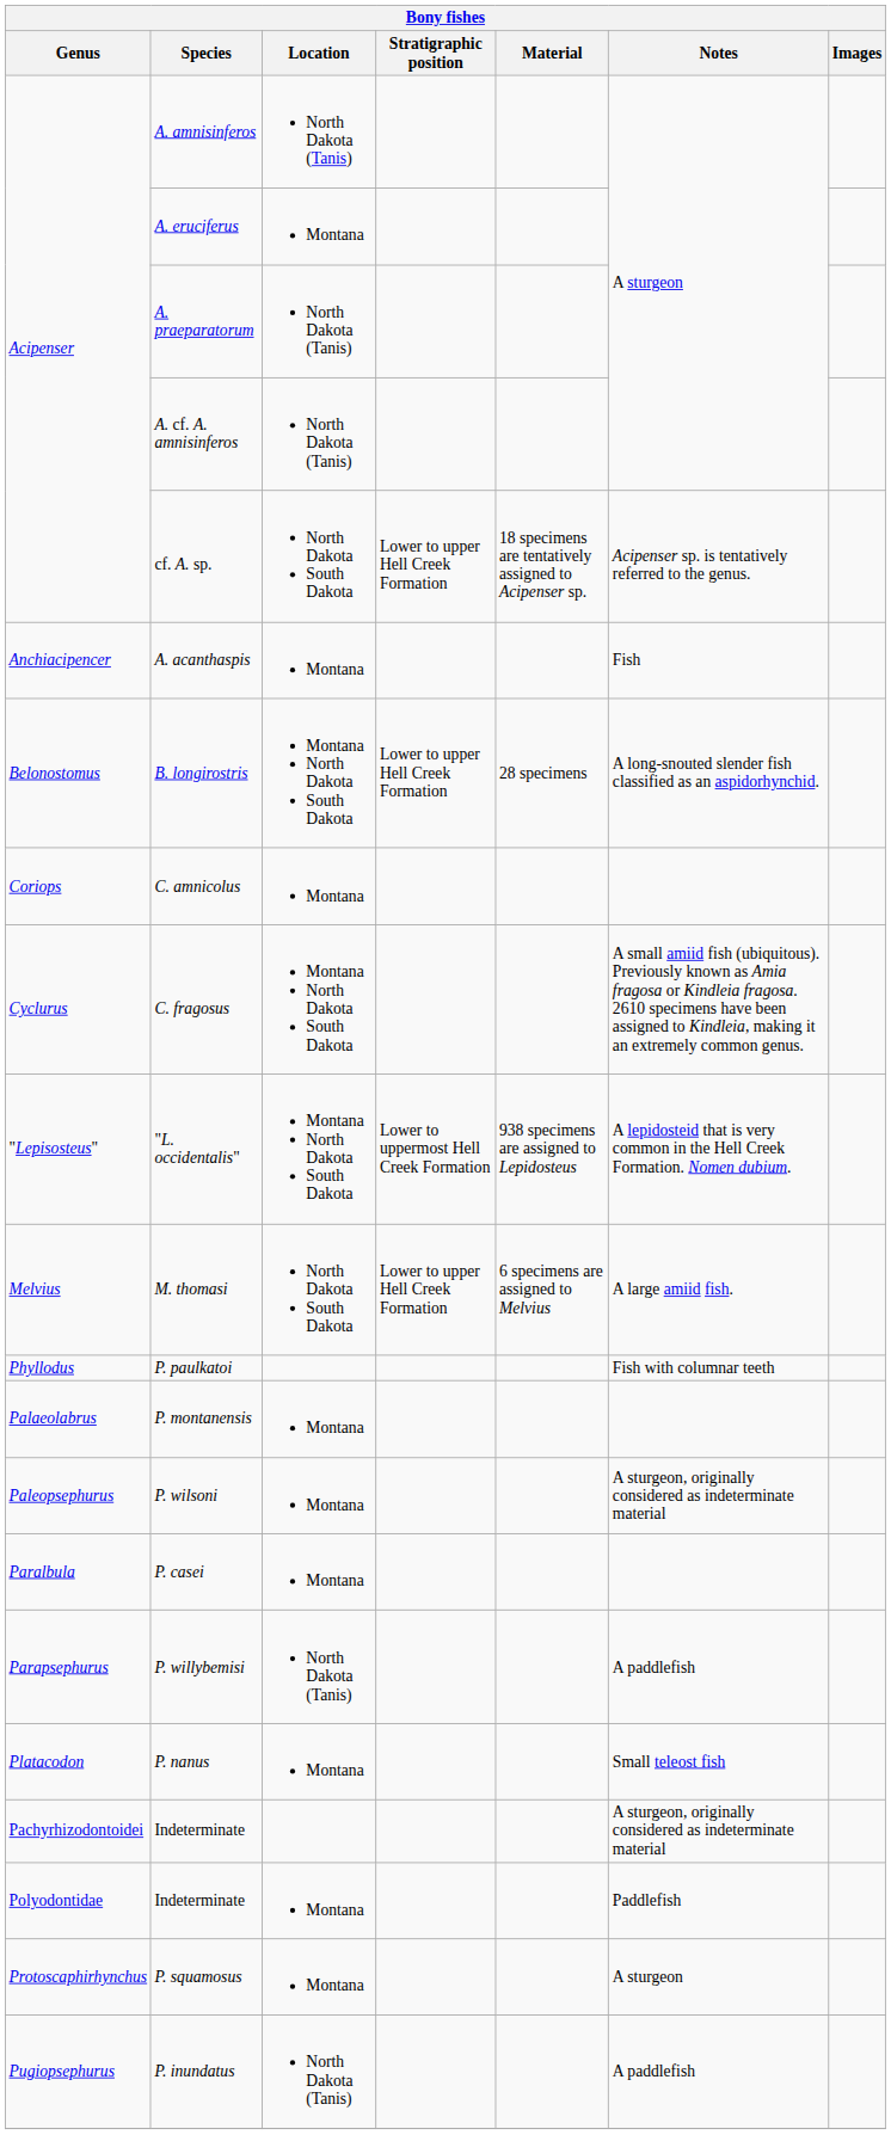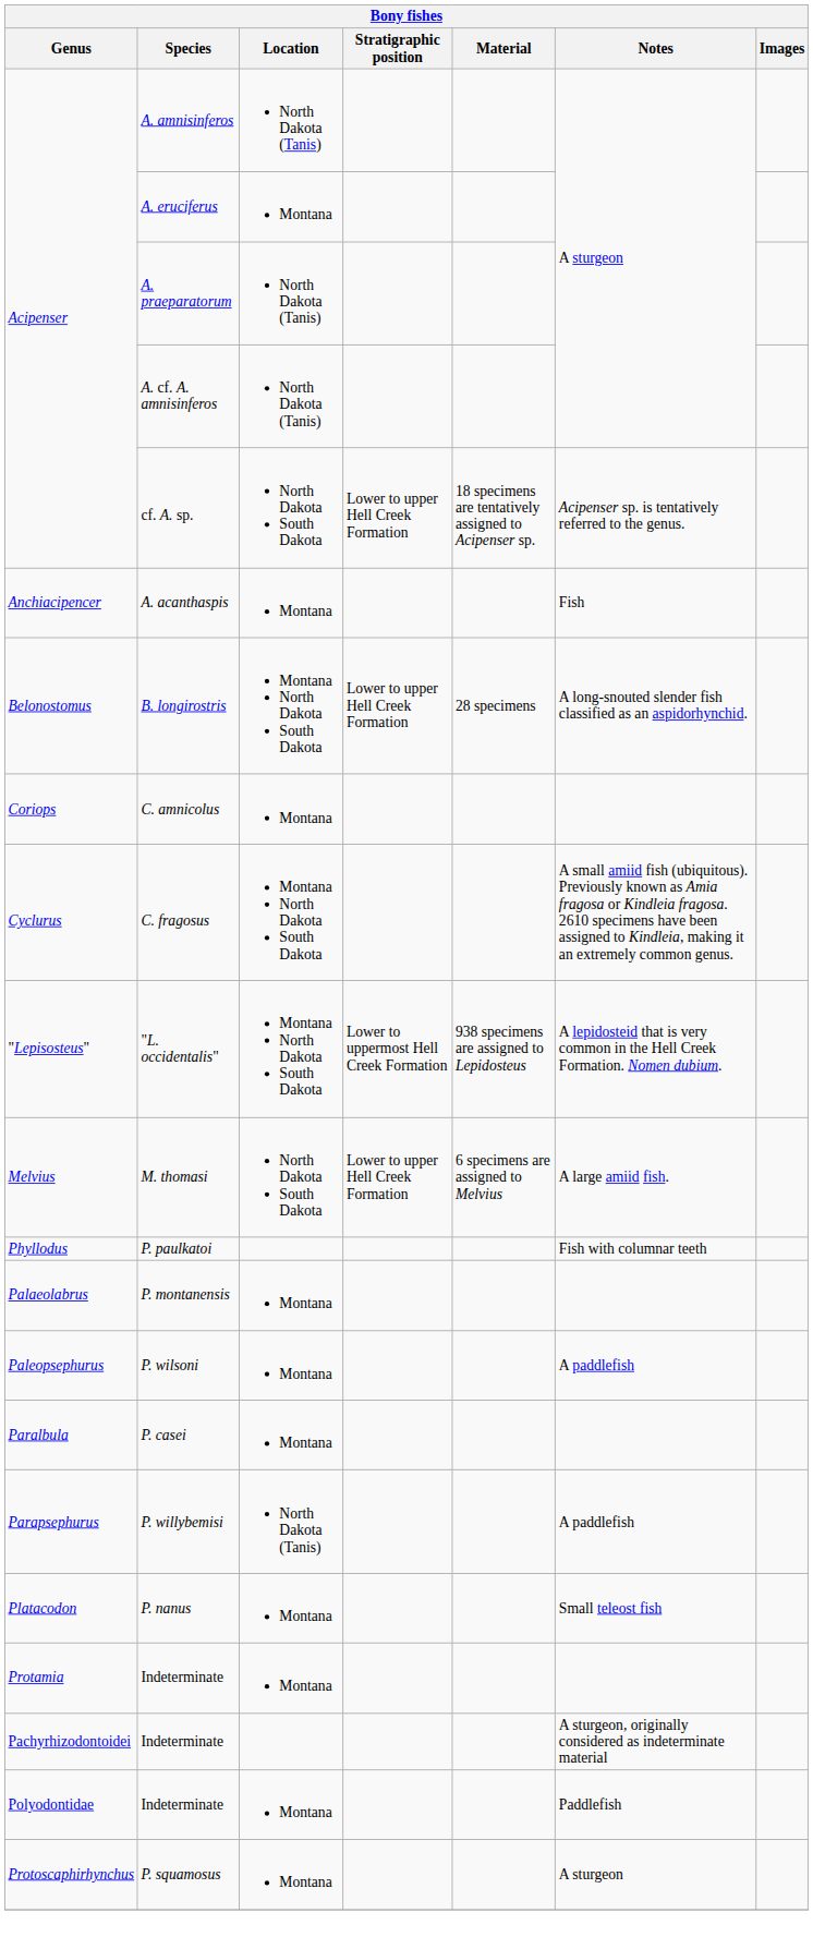P. wilsoni | Notes: A sturgeon, originally considered as indeterminate material -> A paddlefish
+ row: Protamia | Indeterminate | Montana
- row: Pugiopsephurus | P. inundatus | North Dakota (Tanis) | A paddlefish
